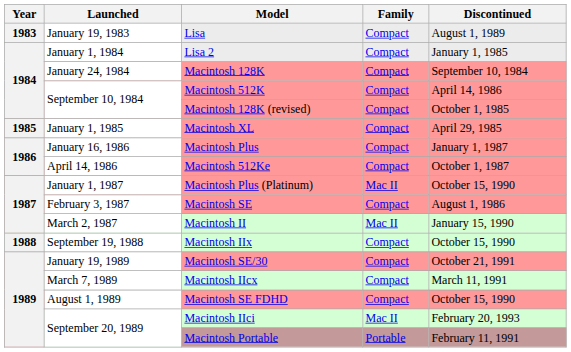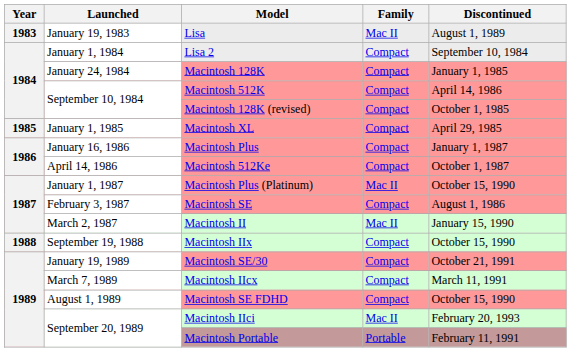Lisa | Family: Compact -> Mac II
Lisa 2 | Discontinued: January 1, 1985 -> September 10, 1984
Macintosh 128K | Discontinued: September 10, 1984 -> January 1, 1985
